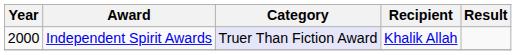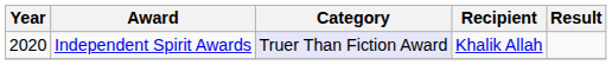Independent Spirit Awards | Year: 2000 -> 2020
